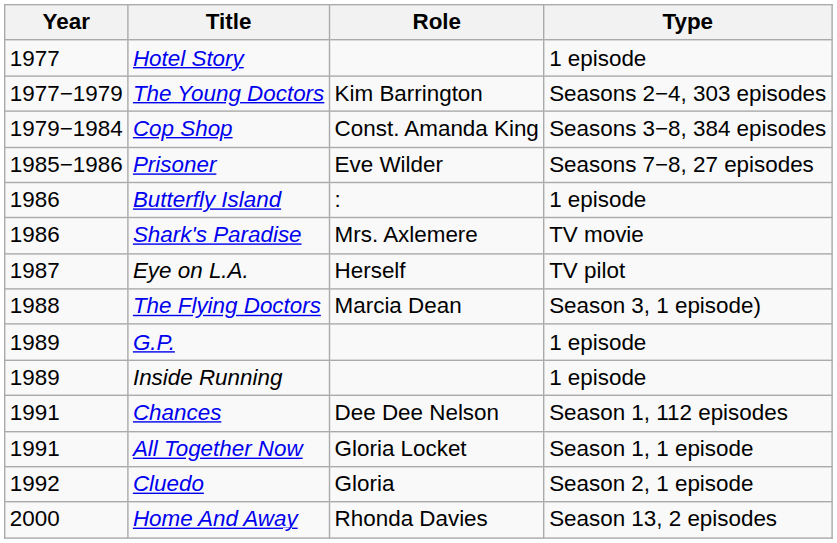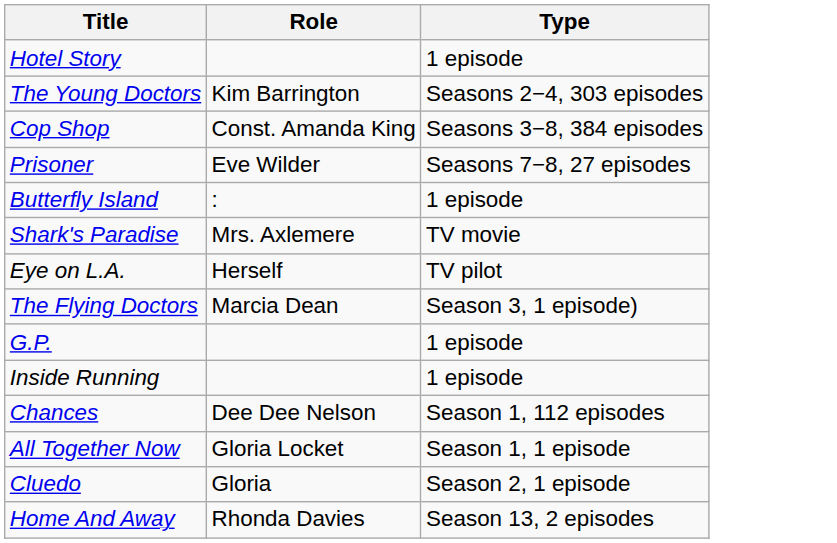- column: Year | 1977 | 1977−1979 | 1979−1984 | 1985−1986 | 1986 | 1986 | 1987 | 1988 | 1989 | 1989 | 1991 | 1991 | 1992 | 2000
